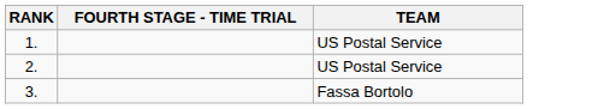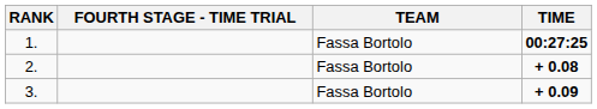+ column: TIME | 00:27:25 | + 0.08 | + 0.09
1. | TEAM: US Postal Service -> Fassa Bortolo
2. | TEAM: US Postal Service -> Fassa Bortolo
